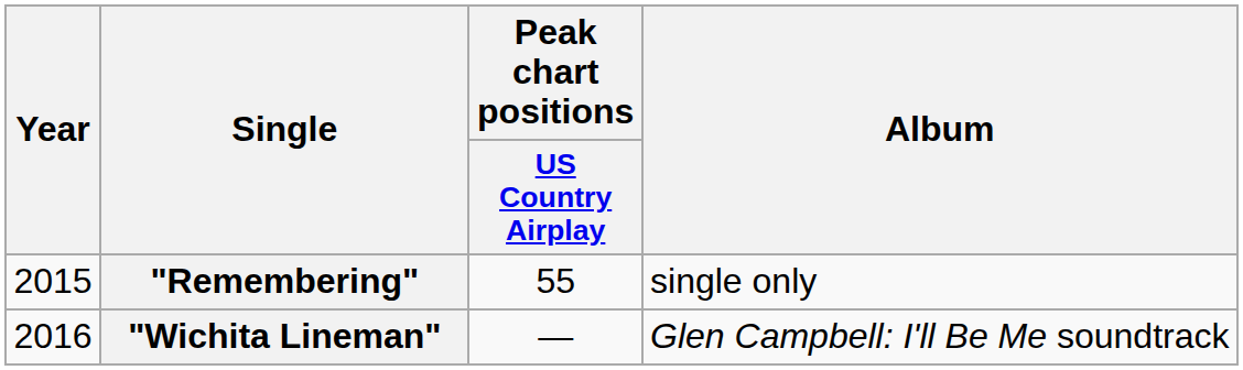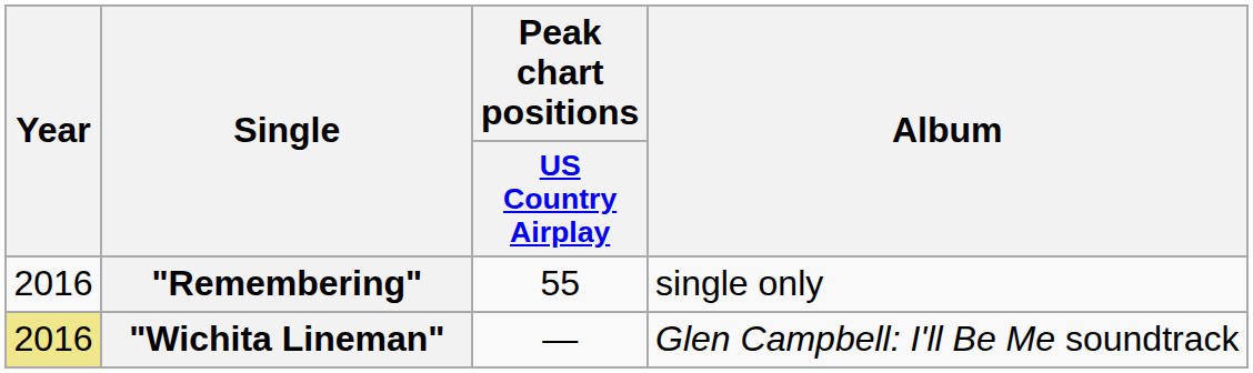"Remembering" | Year: 2015 -> 2016
"Wichita Lineman" | Year: no background -> khaki background
